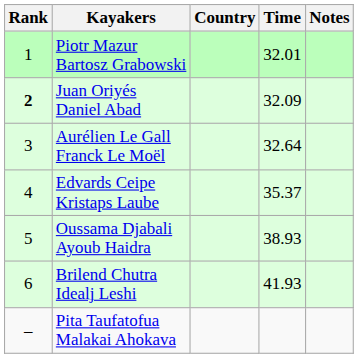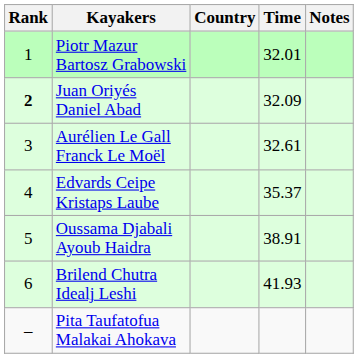Aurélien Le Gall Franck Le Moël | Time: 32.64 -> 32.61
Oussama Djabali Ayoub Haidra | Time: 38.93 -> 38.91
